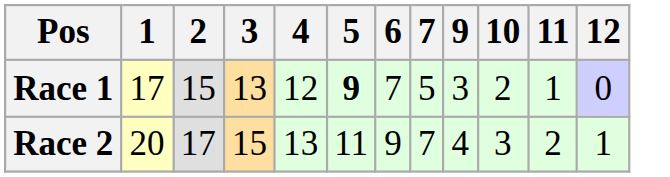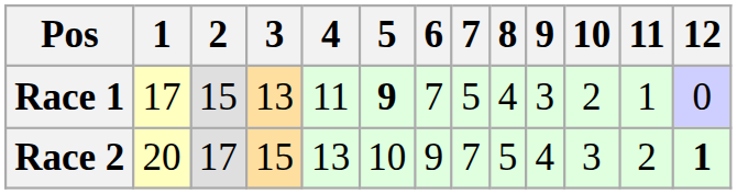+ column: 8 | 4 | 5
Race 1 | 4: 12 -> 11
Race 2 | 5: 11 -> 10
Race 2 | 12: normal -> bold
